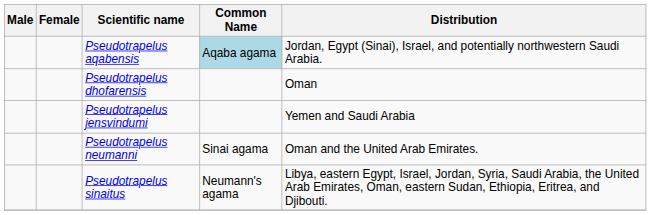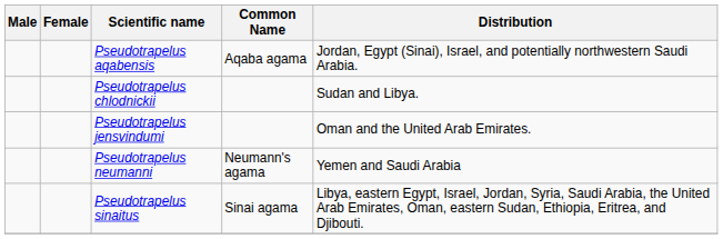Pseudotrapelus aqabensis | Common Name: lightblue background -> no background
+ row: Pseudotrapelus chlodnickii | Sudan and Libya.
- row: Pseudotrapelus dhofarensis | Oman
Pseudotrapelus jensvindumi | Distribution: Yemen and Saudi Arabia -> Oman and the United Arab Emirates.
Pseudotrapelus neumanni | Common Name: Sinai agama -> Neumann's agama
Pseudotrapelus neumanni | Distribution: Oman and the United Arab Emirates. -> Yemen and Saudi Arabia
Pseudotrapelus sinaitus | Common Name: Neumann's agama -> Sinai agama
